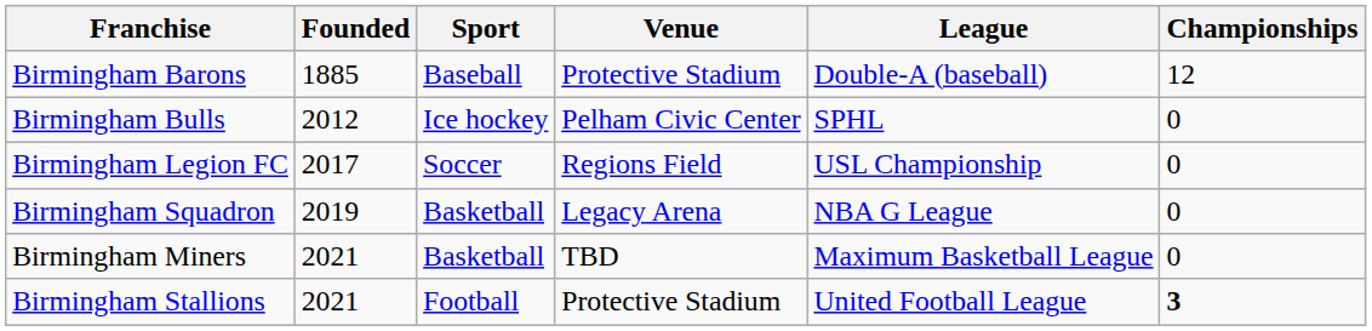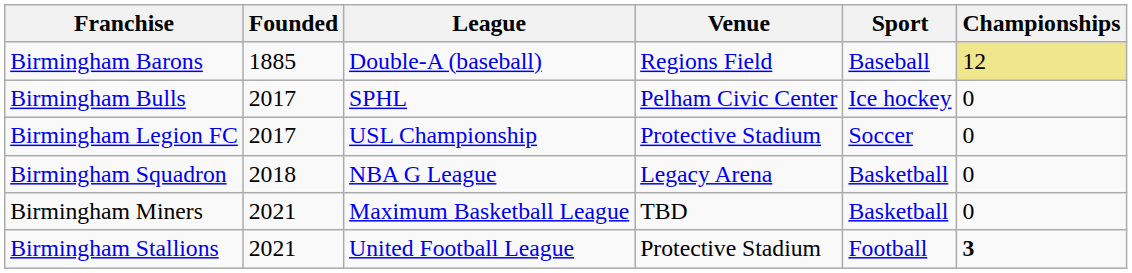columns swapped: Sport <-> League
Birmingham Barons | Venue: Protective Stadium -> Regions Field
Birmingham Barons | Championships: no background -> khaki background
Birmingham Bulls | Founded: 2012 -> 2017
Birmingham Legion FC | Venue: Regions Field -> Protective Stadium
Birmingham Squadron | Founded: 2019 -> 2018
